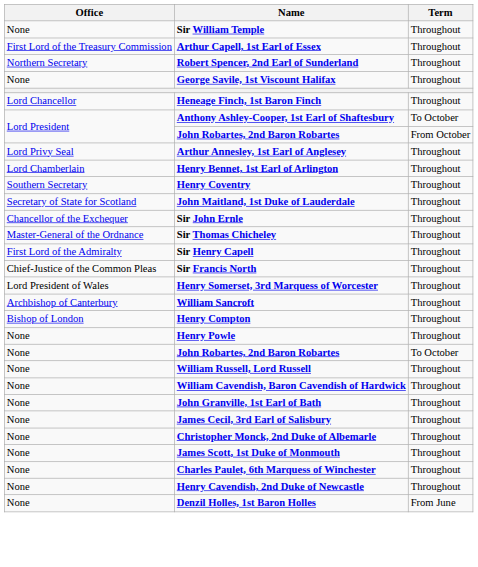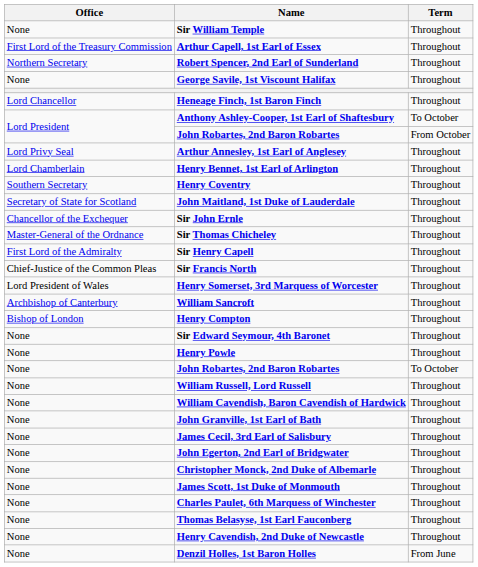+ row: None | Sir Edward Seymour, 4th Baronet | Throughout
+ row: None | John Egerton, 2nd Earl of Bridgwater | Throughout
+ row: None | Thomas Belasyse, 1st Earl Fauconberg | Throughout
